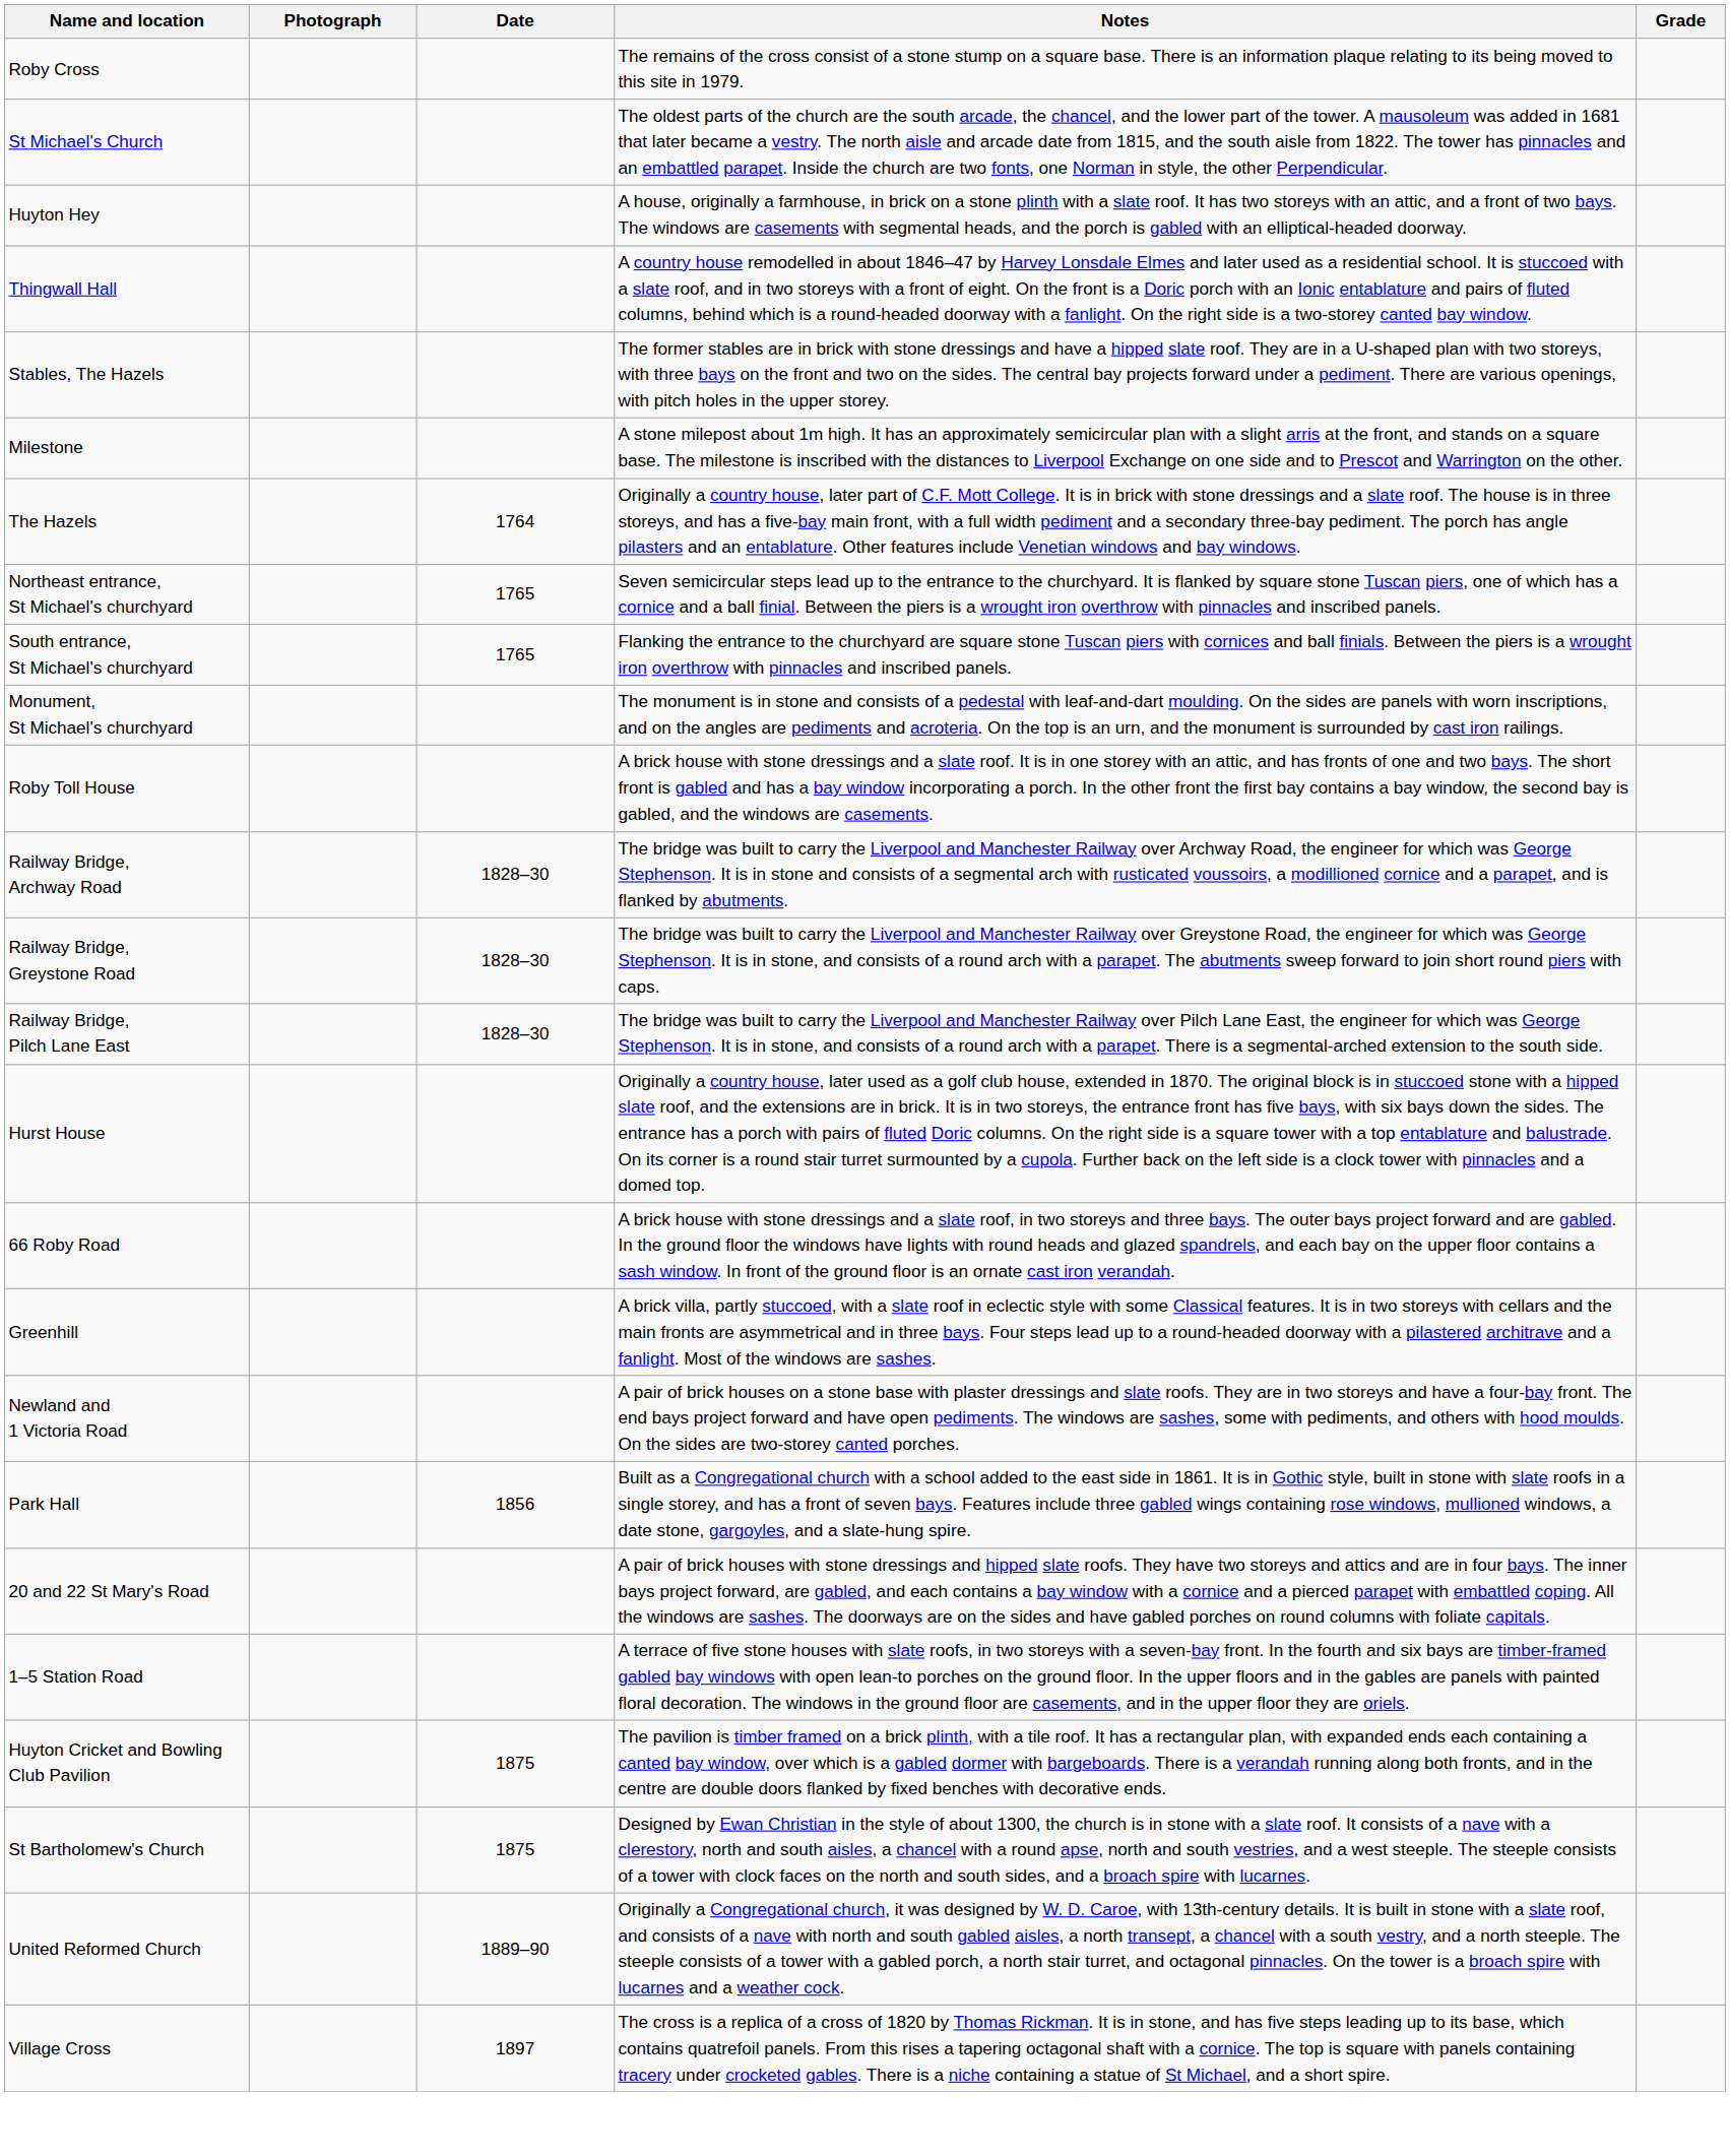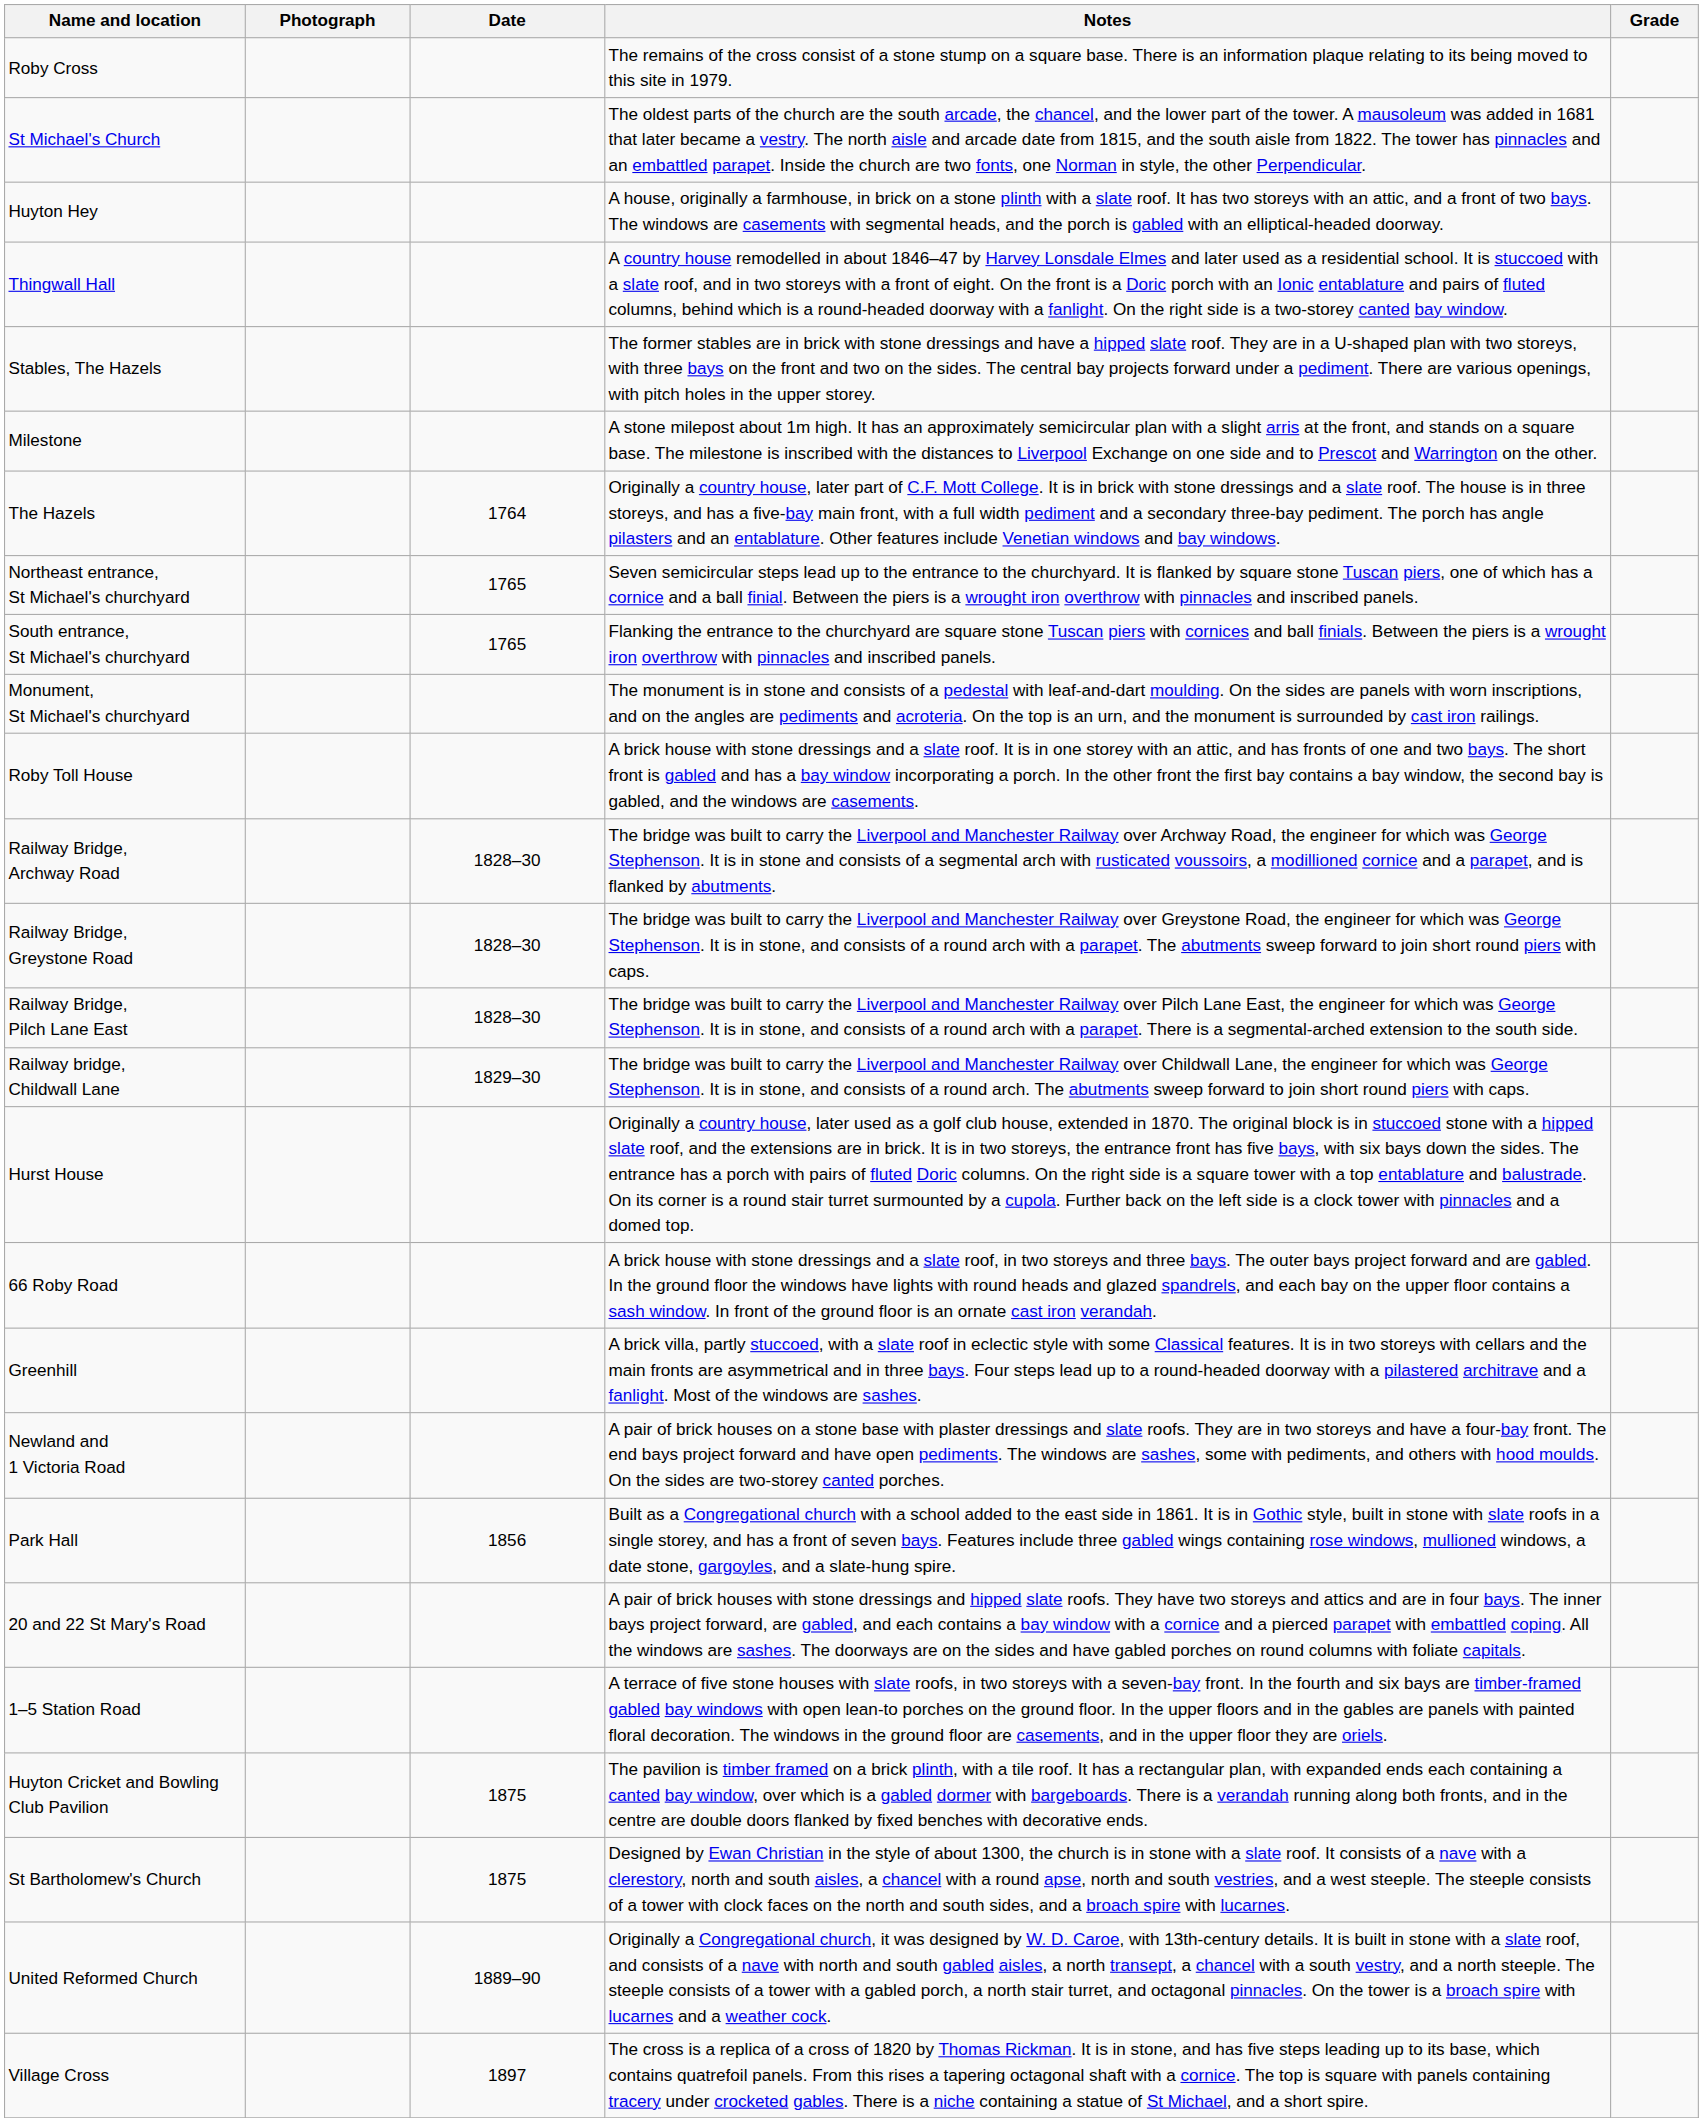+ row: Railway bridge, Childwall Lane | 1829–30 | The bridge was built to carry the Liverpool and Manchester Railway over Childwall Lane, the engineer for which was George Stephenson. It is in stone, and consists of a round arch. The abutments sweep forward to join short round piers with caps.
